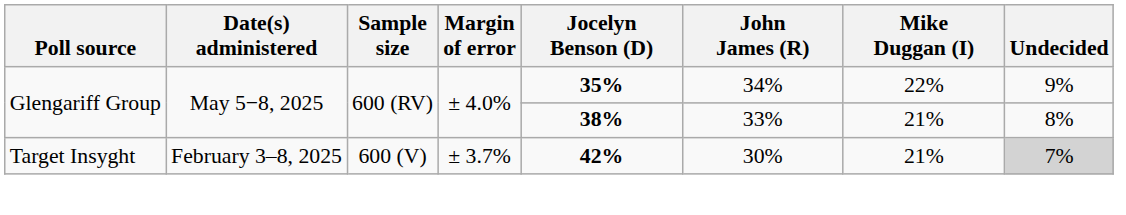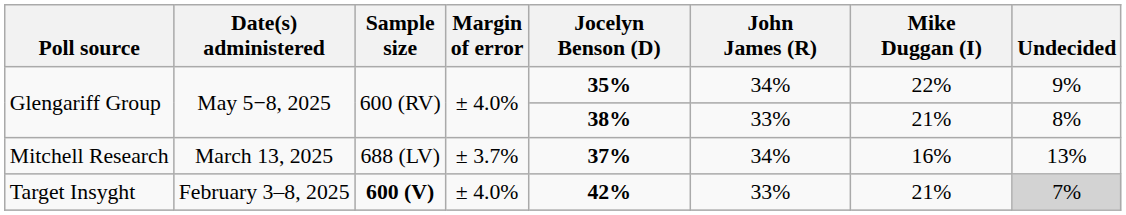+ row: Mitchell Research | March 13, 2025 | 688 (LV) | ± 3.7% | 37% | 34% | 16% | 13%
Target Insyght | Sample size: normal -> bold
Target Insyght | Margin of error: ± 3.7% -> ± 4.0%
Target Insyght | John James (R): 30% -> 33%
